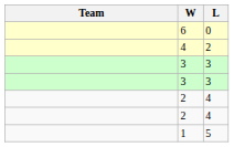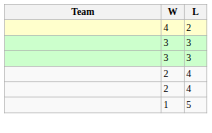- row: 6 | 0
